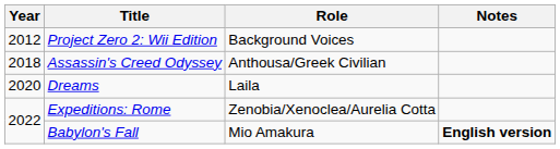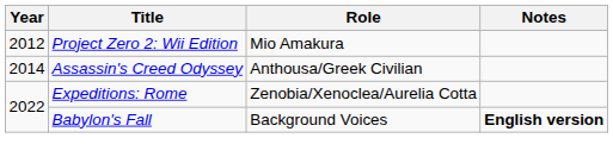Project Zero 2: Wii Edition | Role: Background Voices -> Mio Amakura
Assassin's Creed Odyssey | Year: 2018 -> 2014
- row: 2020 | Dreams | Laila
Babylon's Fall | Role: Mio Amakura -> Background Voices
